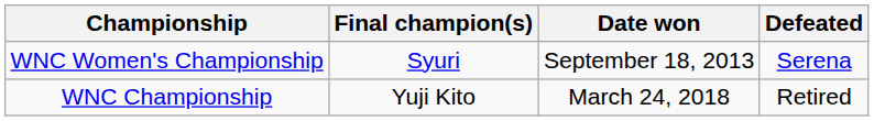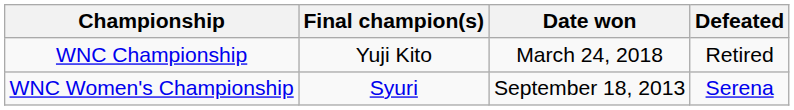rows swapped: WNC Championship <-> WNC Women's Championship
